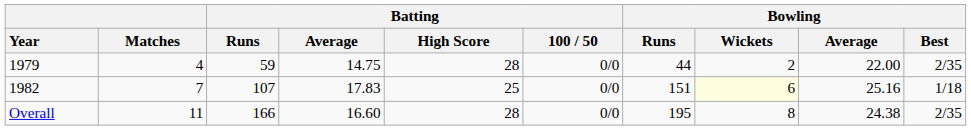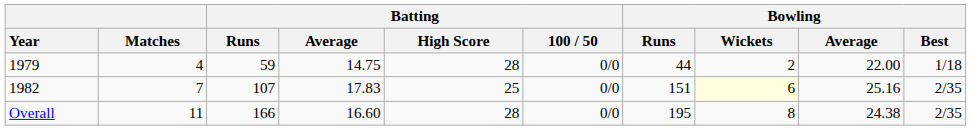1979 | Bowling / Best: 2/35 -> 1/18
1982 | Bowling / Best: 1/18 -> 2/35
